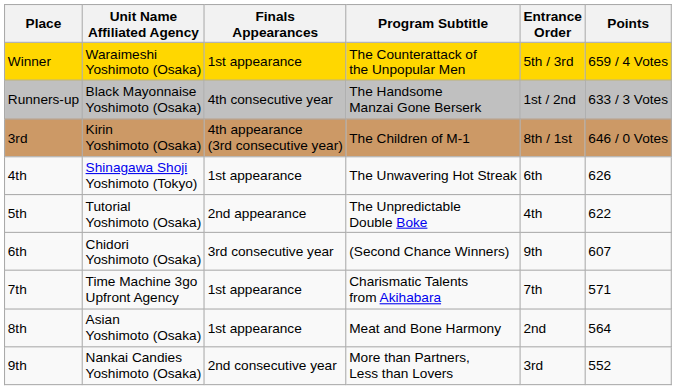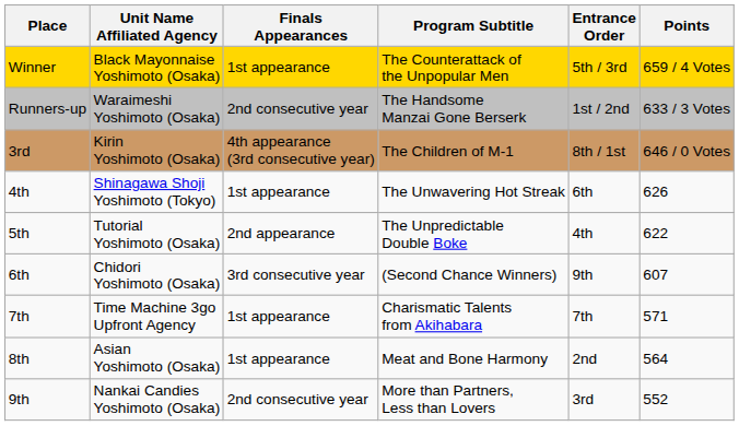Winner | Unit Name Affiliated Agency: Waraimeshi Yoshimoto (Osaka) -> Black Mayonnaise Yoshimoto (Osaka)
Runners-up | Unit Name Affiliated Agency: Black Mayonnaise Yoshimoto (Osaka) -> Waraimeshi Yoshimoto (Osaka)
Runners-up | Finals Appearances: 4th consecutive year -> 2nd consecutive year
